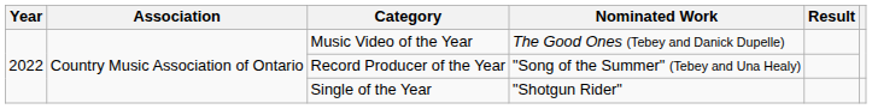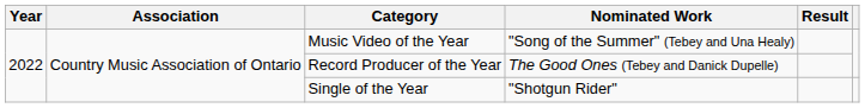Music Video of the Year | Nominated Work: The Good Ones (Tebey and Danick Dupelle) -> "Song of the Summer" (Tebey and Una Healy)
Record Producer of the Year | Nominated Work: "Song of the Summer" (Tebey and Una Healy) -> The Good Ones (Tebey and Danick Dupelle)
